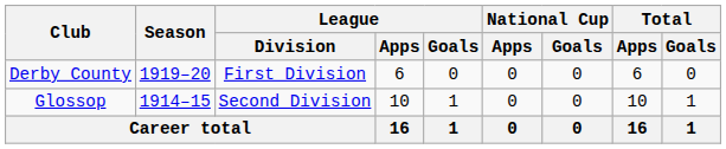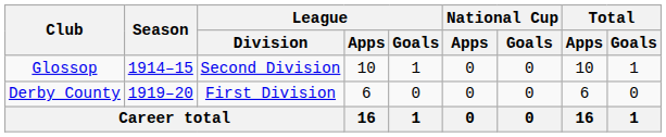rows swapped: Glossop <-> Derby County
